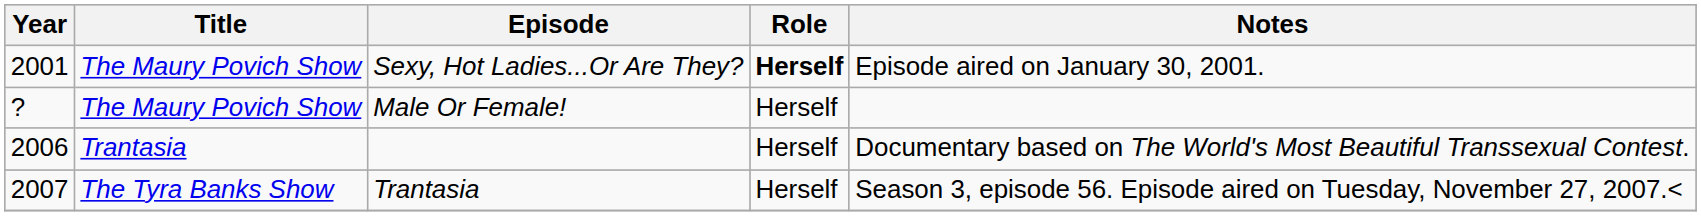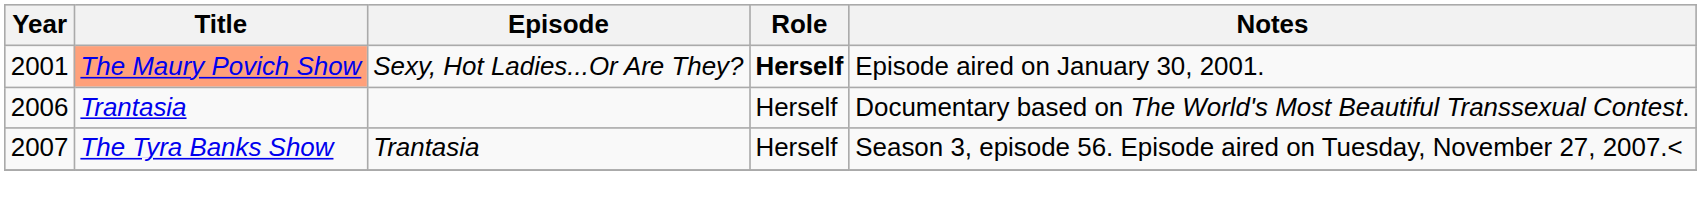Sexy, Hot Ladies...Or Are They? | Title: no background -> lightsalmon background
- row: ? | The Maury Povich Show | Male Or Female! | Herself
